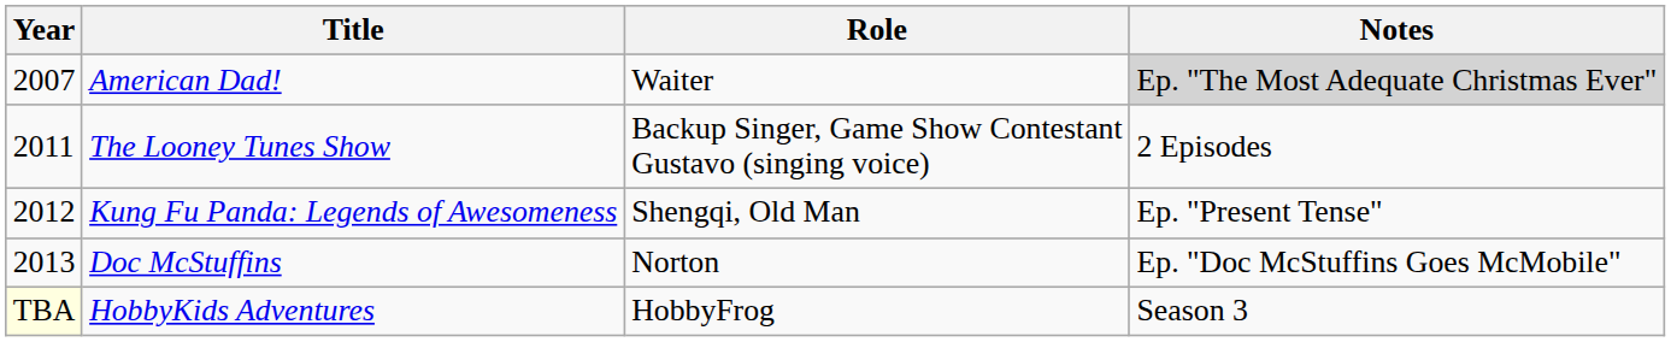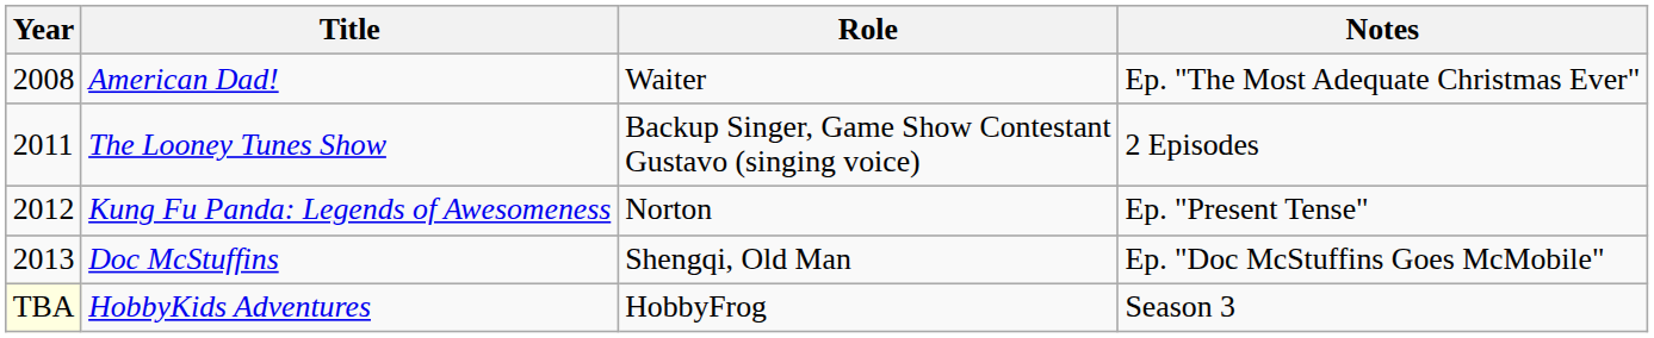American Dad! | Year: 2007 -> 2008
American Dad! | Notes: lightgrey background -> no background
Kung Fu Panda: Legends of Awesomeness | Role: Shengqi, Old Man -> Norton
Doc McStuffins | Role: Norton -> Shengqi, Old Man
